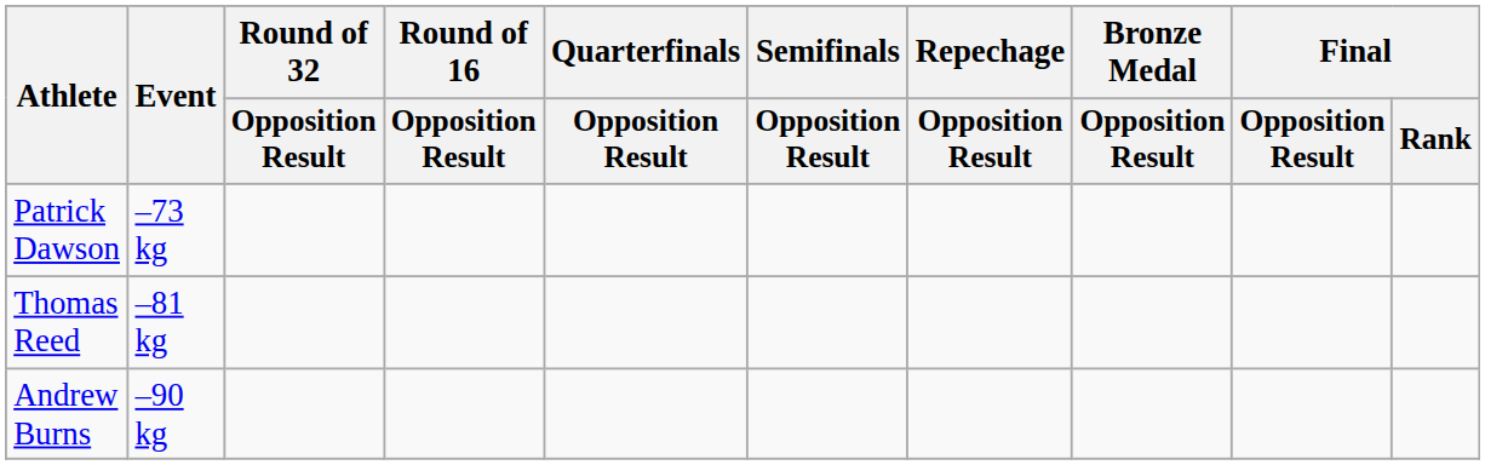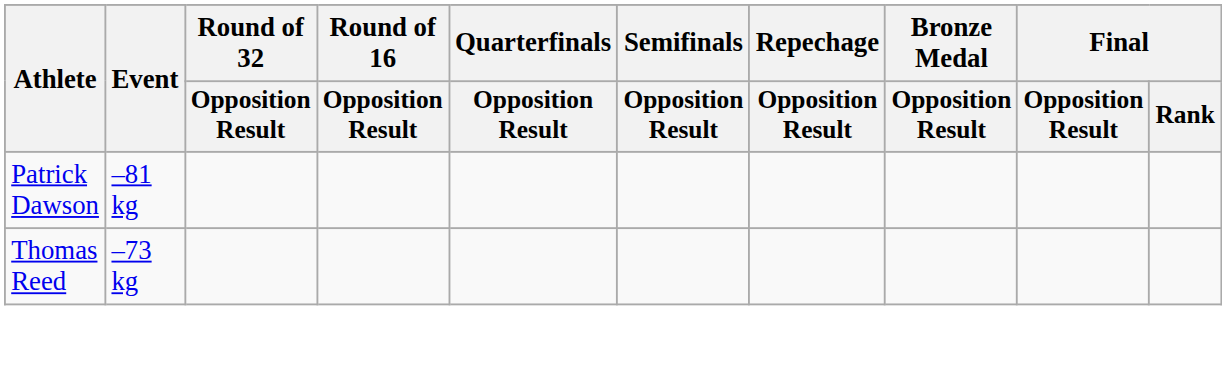Patrick Dawson | Event: –73 kg -> –81 kg
Thomas Reed | Event: –81 kg -> –73 kg
- row: Andrew Burns | –90 kg
